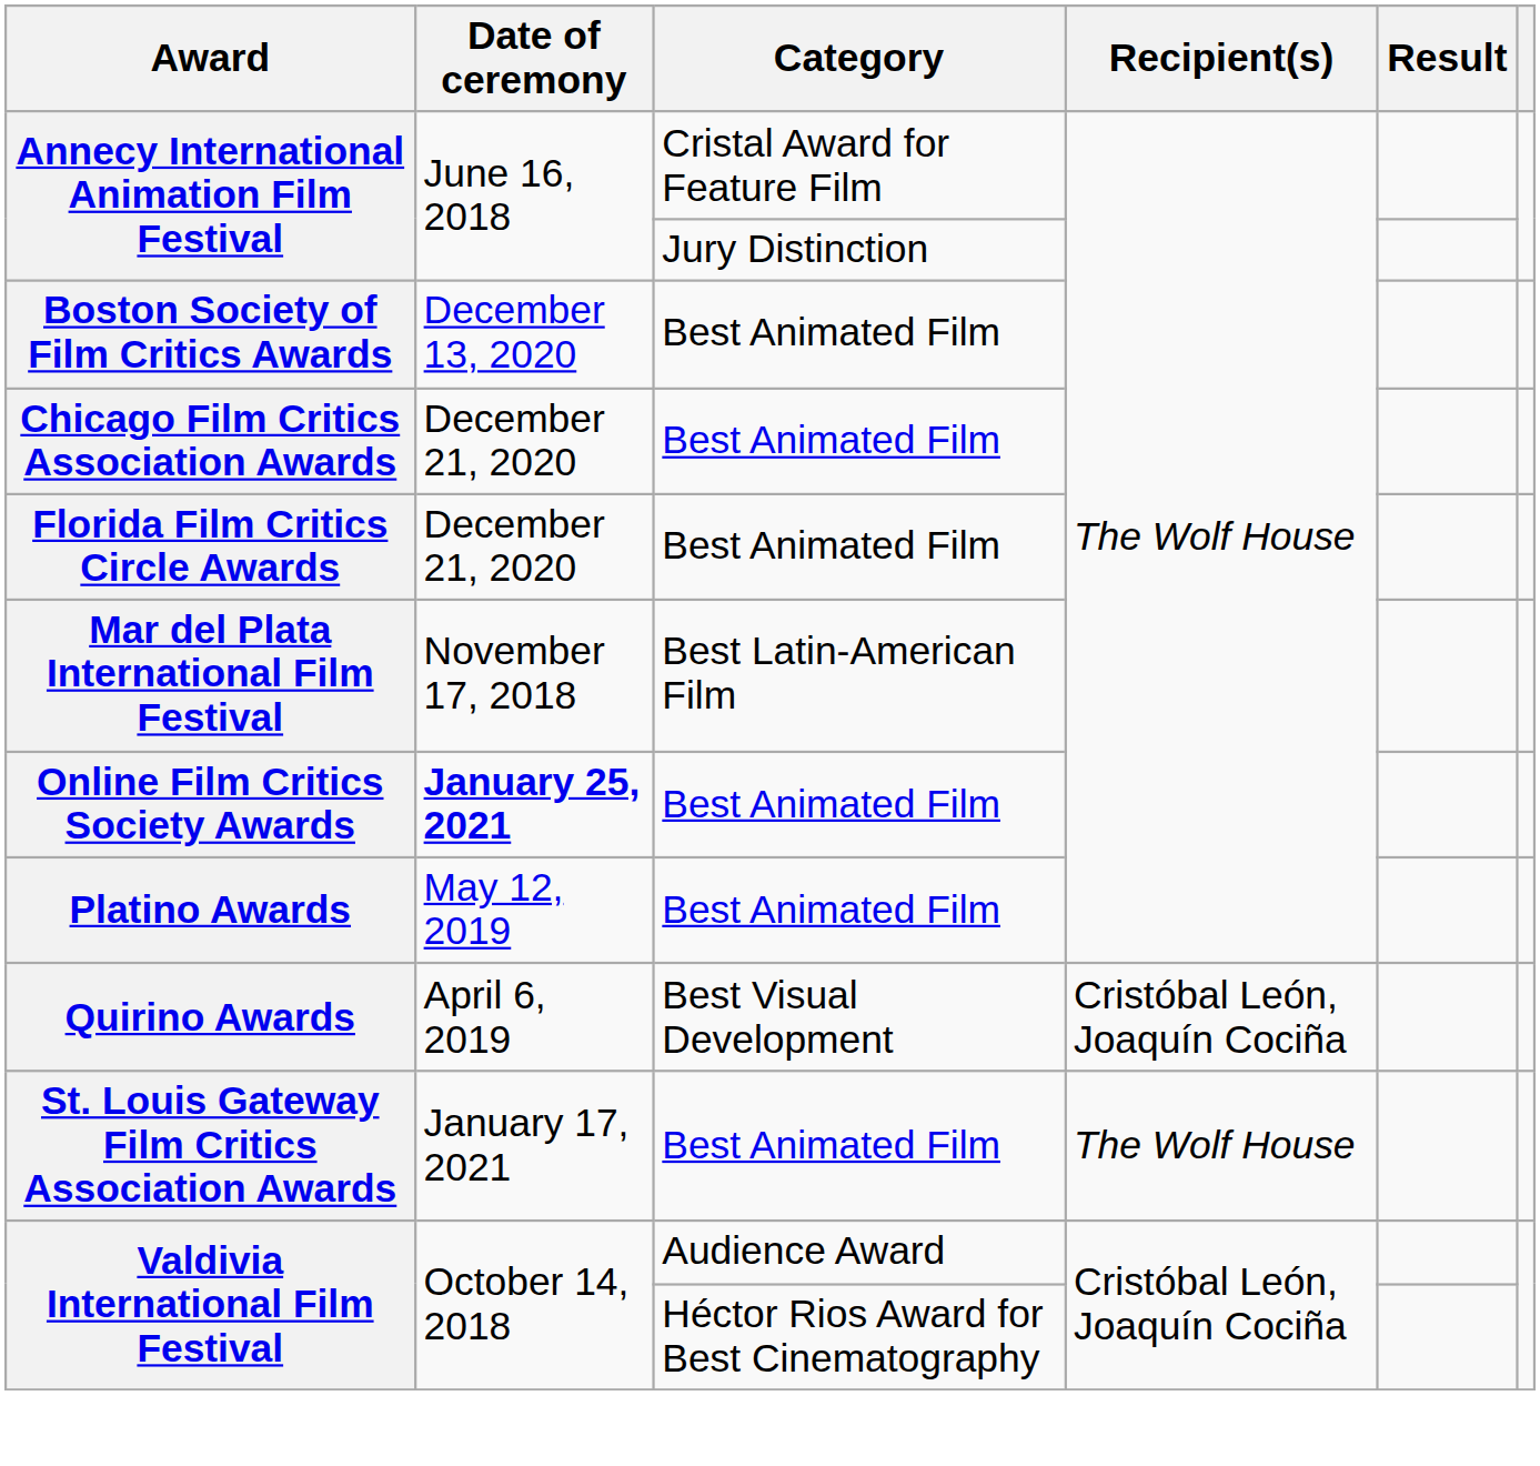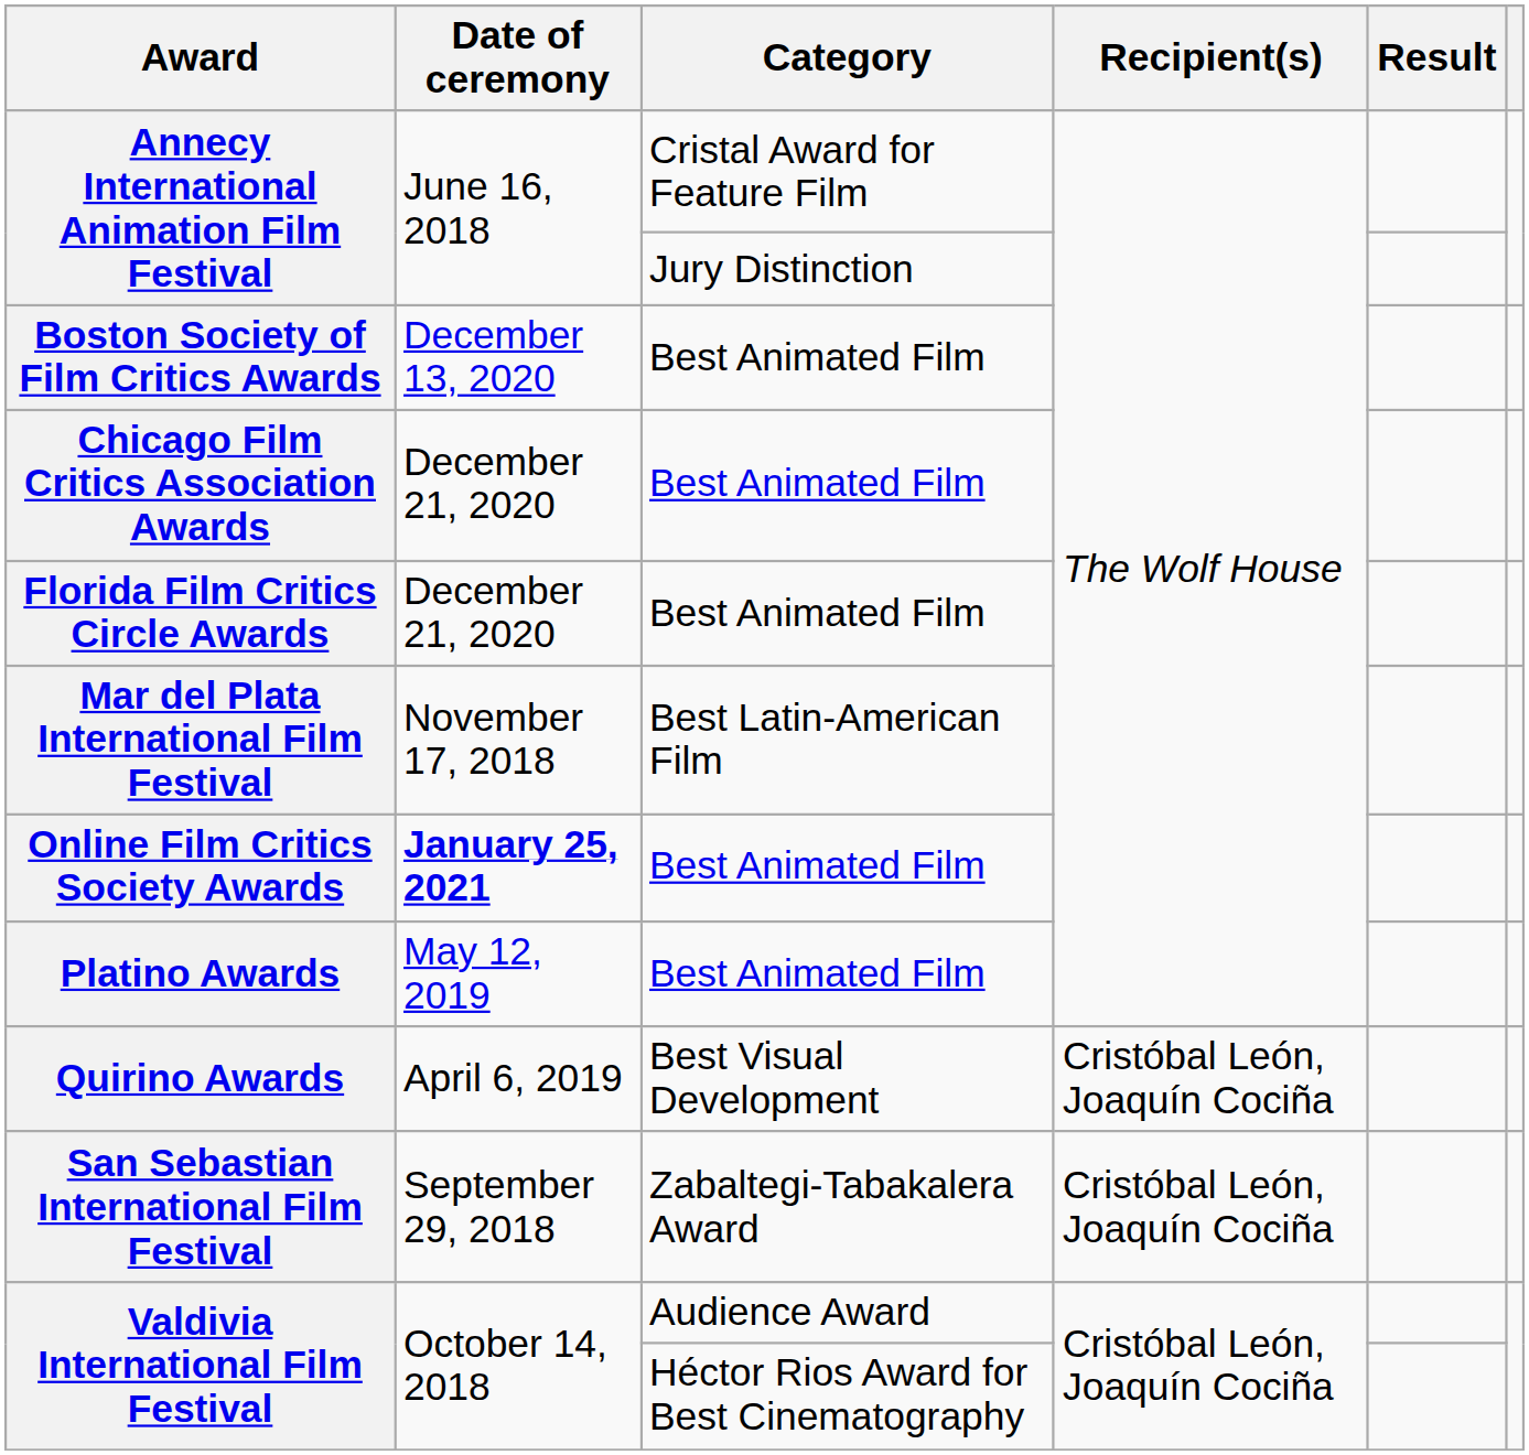+ row: San Sebastian International Film Festival | September 29, 2018 | Zabaltegi-Tabakalera Award | Cristóbal León, Joaquín Cociña
- row: St. Louis Gateway Film Critics Association Awards | January 17, 2021 | Best Animated Film | The Wolf House
